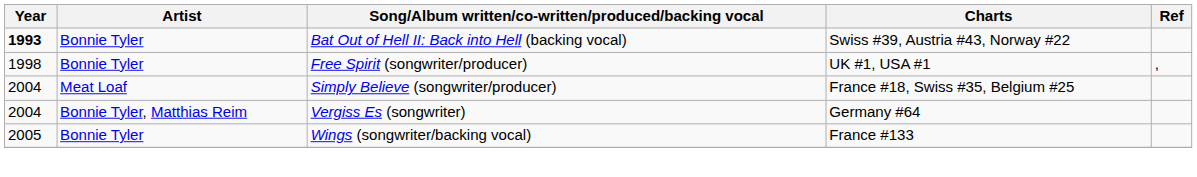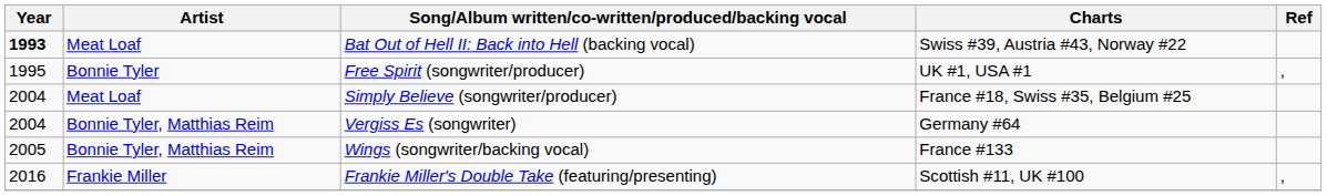Bat Out of Hell II: Back into Hell (backing vocal) | Artist: Bonnie Tyler -> Meat Loaf
Free Spirit (songwriter/producer) | Year: 1998 -> 1995
Wings (songwriter/backing vocal) | Artist: Bonnie Tyler -> Bonnie Tyler, Matthias Reim
+ row: 2016 | Frankie Miller | Frankie Miller's Double Take (featuring/presenting) | Scottish #11, UK #100 | ,
